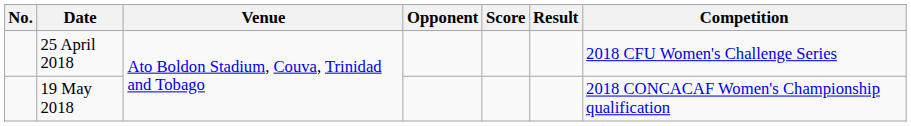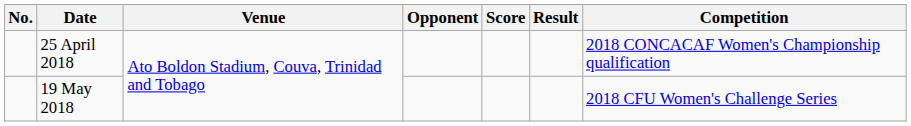25 April 2018 | Competition: 2018 CFU Women's Challenge Series -> 2018 CONCACAF Women's Championship qualification
19 May 2018 | Competition: 2018 CONCACAF Women's Championship qualification -> 2018 CFU Women's Challenge Series
